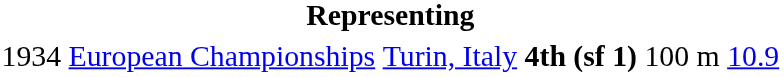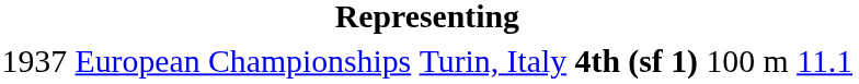European Championships | column 1: 1934 -> 1937
European Championships | column 6: 10.9 -> 11.1
